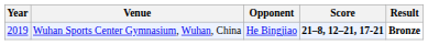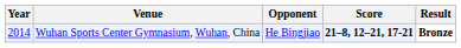Wuhan Sports Center Gymnasium, Wuhan, China | Year: 2019 -> 2014
